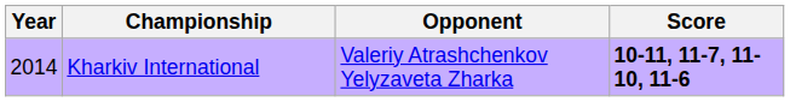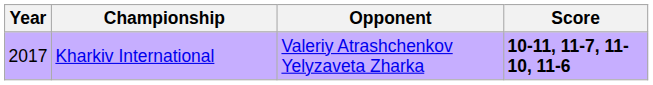Kharkiv International | Year: 2014 -> 2017
